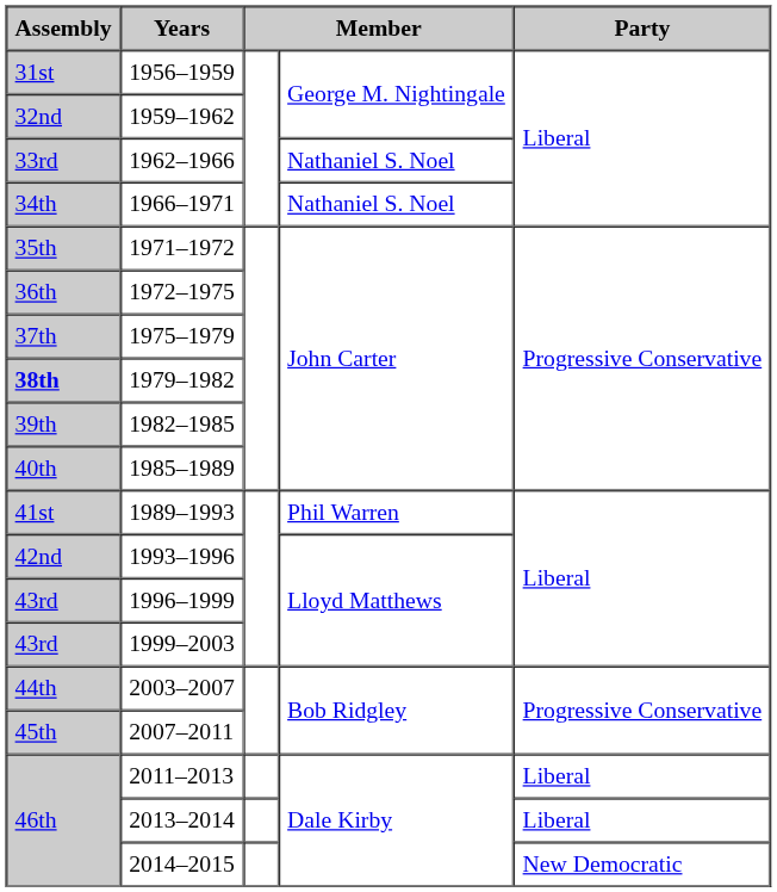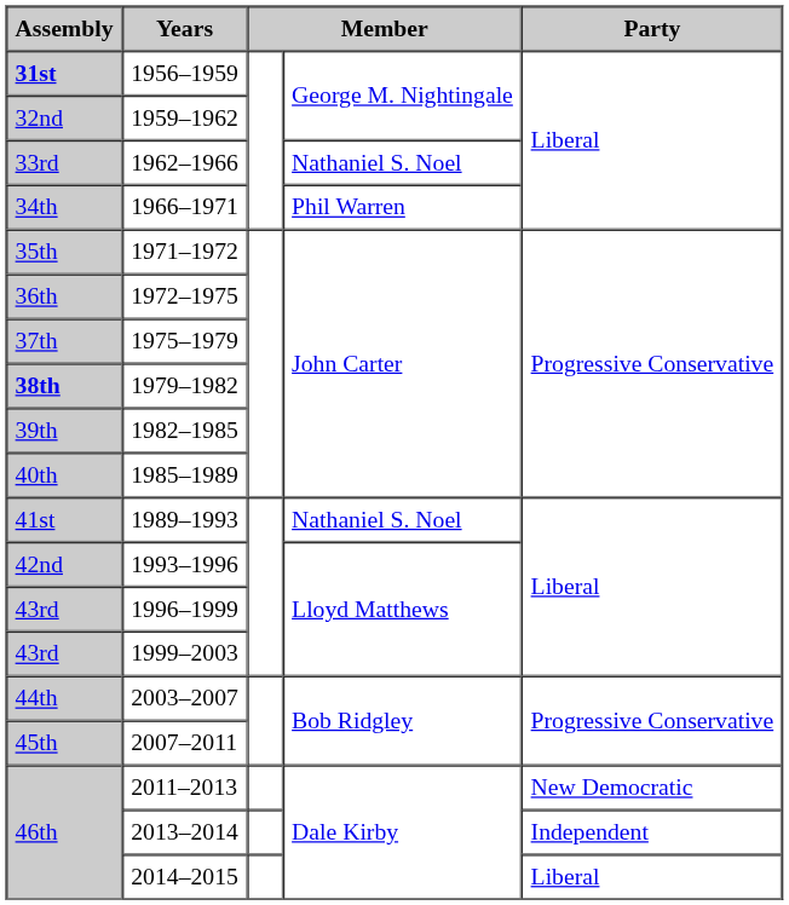1956–1959 | Assembly: normal -> bold
1966–1971 | column 4: Nathaniel S. Noel -> Phil Warren
1989–1993 | column 4: Phil Warren -> Nathaniel S. Noel
2011–2013 | Party: Liberal -> New Democratic
2013–2014 | Party: Liberal -> Independent
2014–2015 | Party: New Democratic -> Liberal
